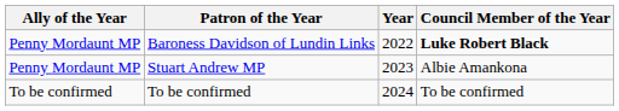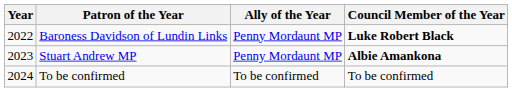columns swapped: Year <-> Ally of the Year
Stuart Andrew MP | Council Member of the Year: normal -> bold
